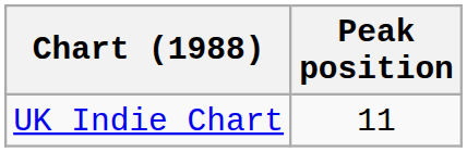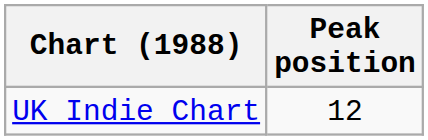UK Indie Chart | Peak position: 11 -> 12
